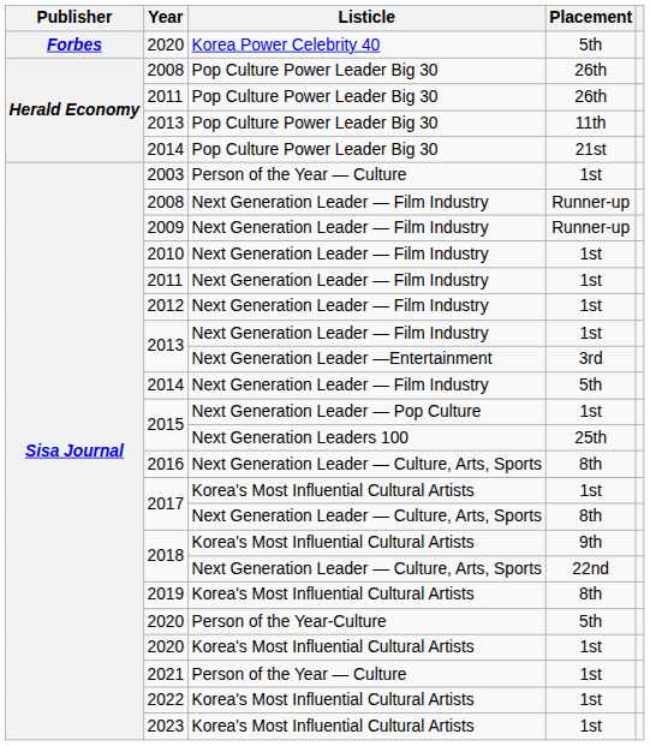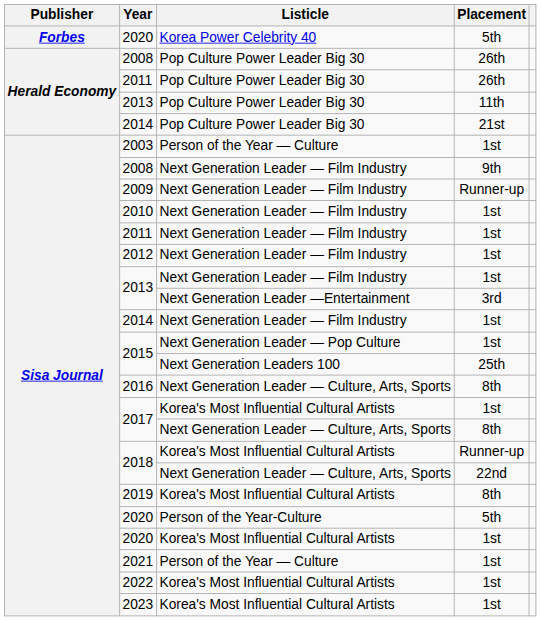2008 / Next Generation Leader — Film Industry | Placement: Runner-up -> 9th
2014 / Next Generation Leader — Film Industry | Placement: 5th -> 1st
2018 / Korea's Most Influential Cultural Artists | Placement: 9th -> Runner-up
